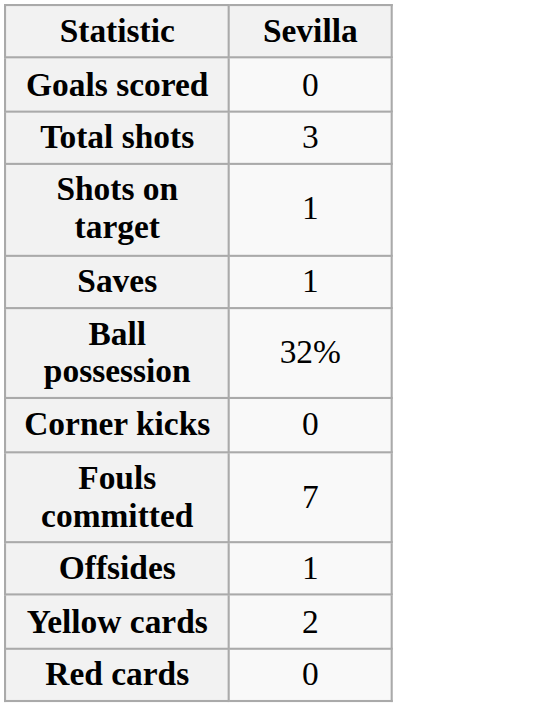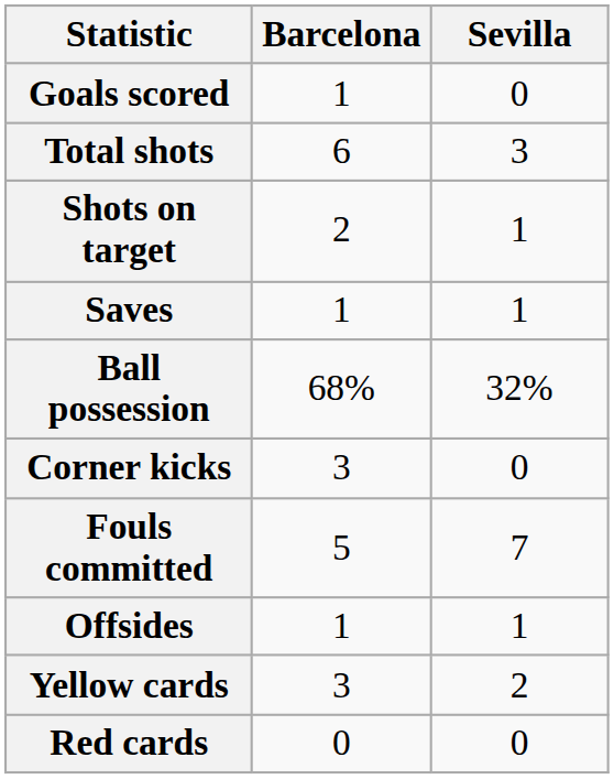+ column: Barcelona | 1 | 6 | 2 | 1 | 68% | 3 | 5 | 1 | 3 | 0
